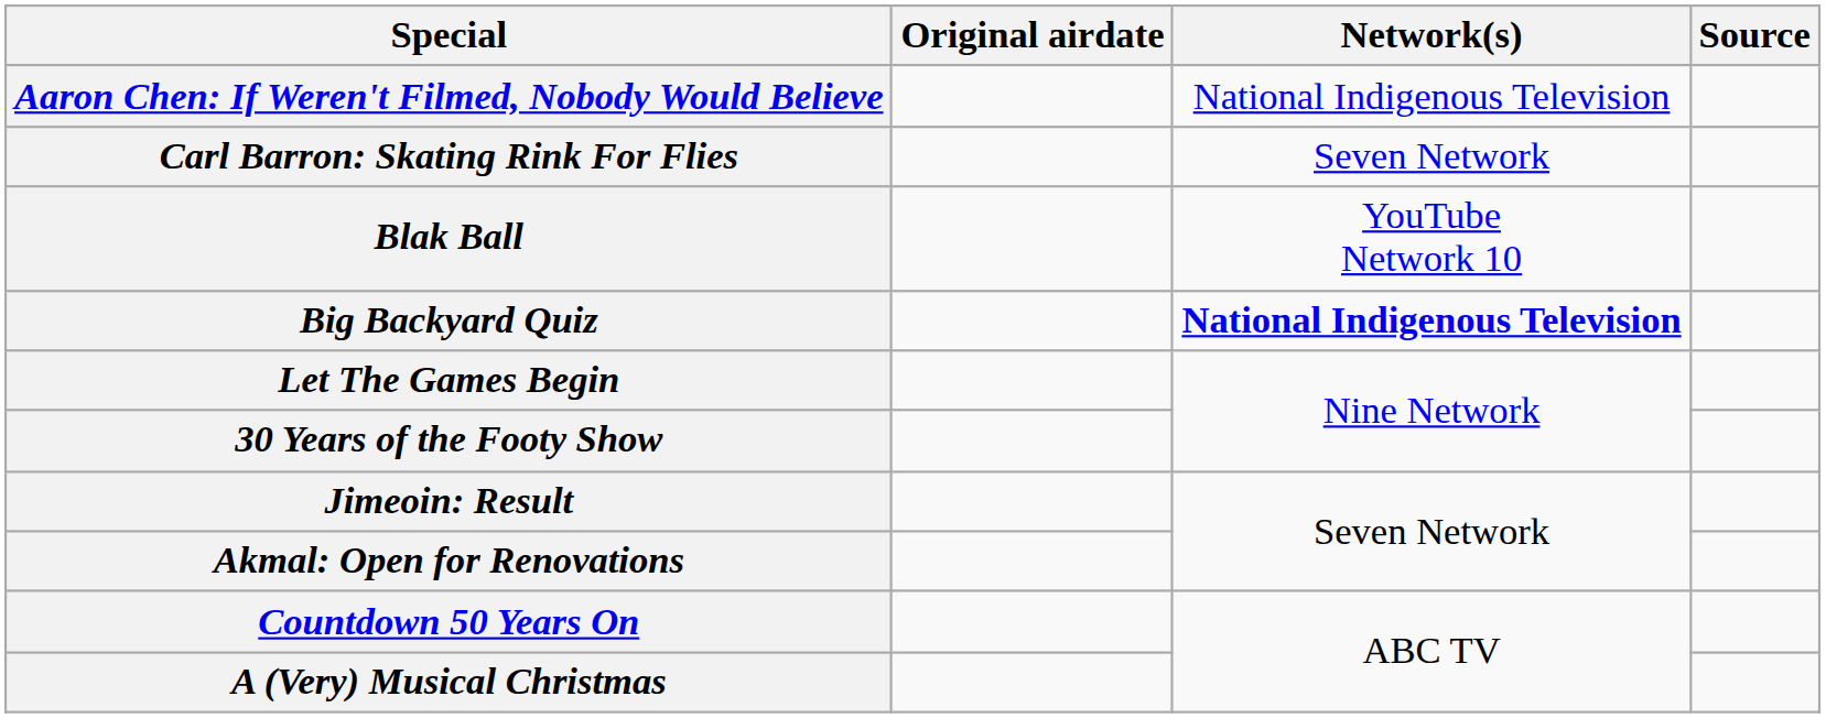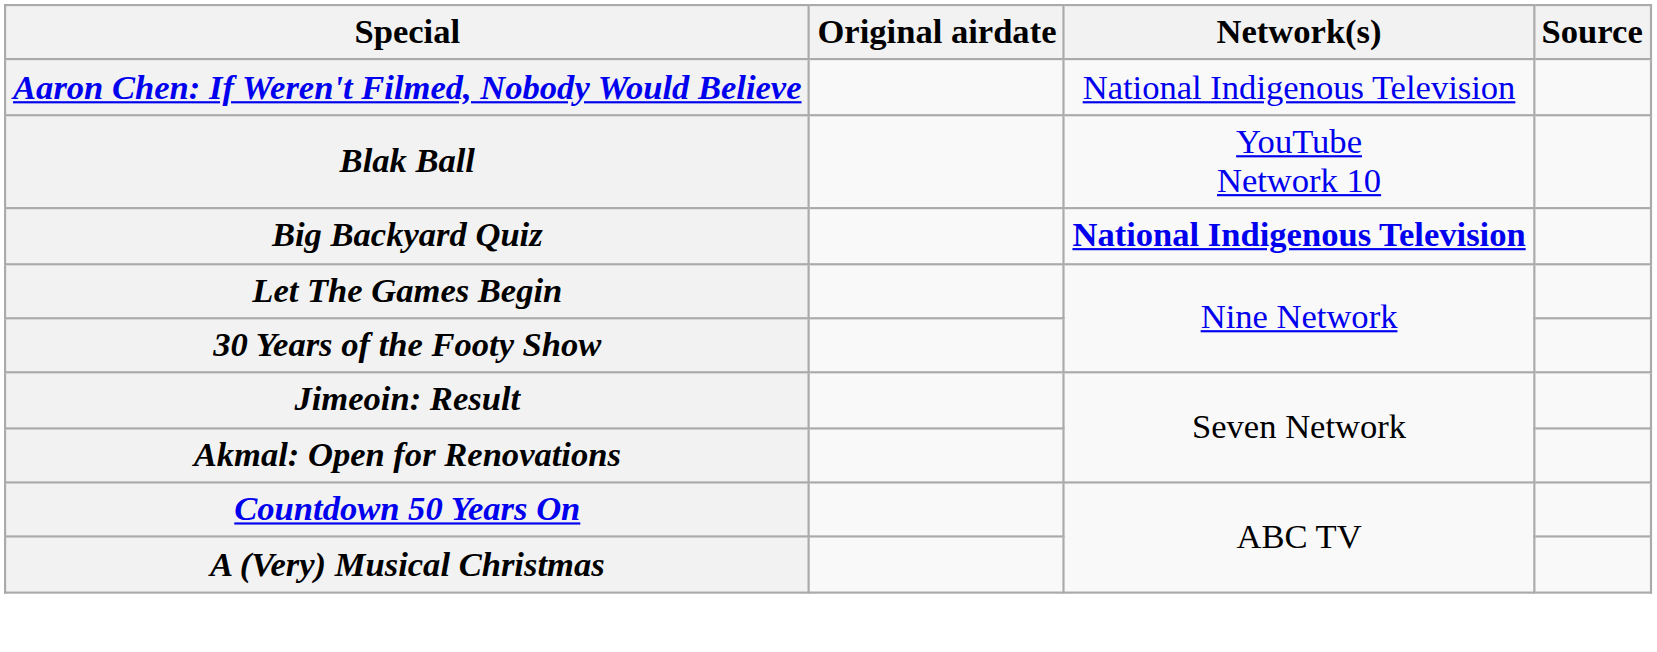- row: Carl Barron: Skating Rink For Flies | Seven Network
